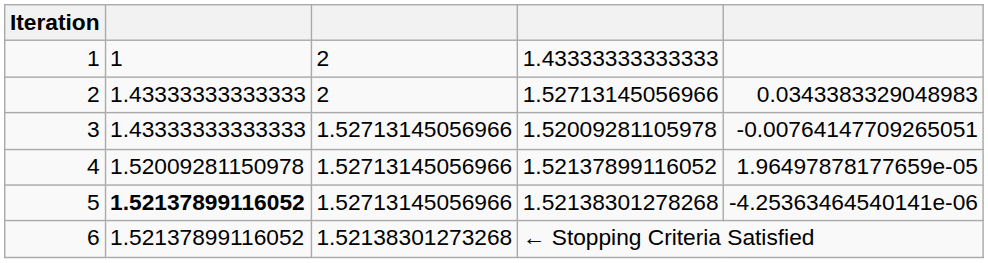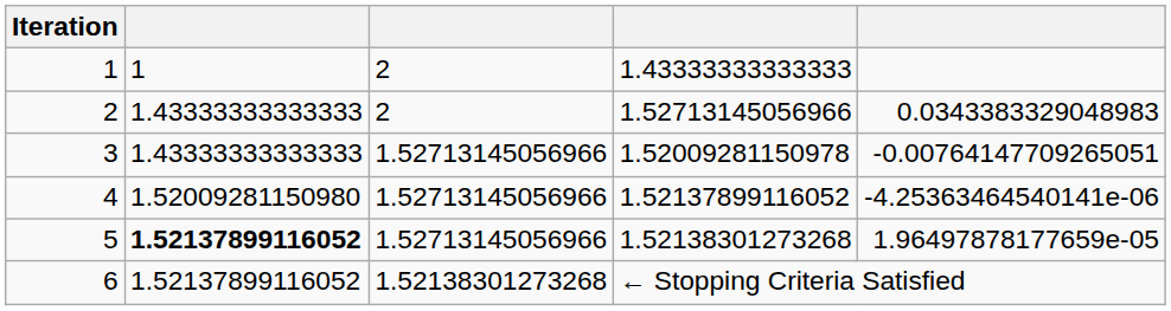3 | column 4: 1.52009281105978 -> 1.52009281150978
4 | column 2: 1.52009281150978 -> 1.52009281150980
4 | column 5: 1.96497878177659e-05 -> -4.25363464540141e-06
5 | column 4: 1.52138301278268 -> 1.52138301273268
5 | column 5: -4.25363464540141e-06 -> 1.96497878177659e-05
